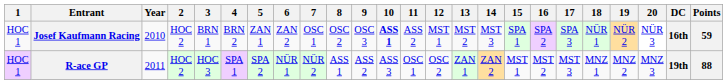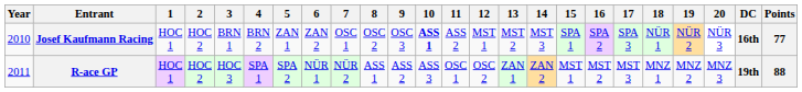columns swapped: Year <-> 1
Josef Kaufmann Racing | Points: 59 -> 77
